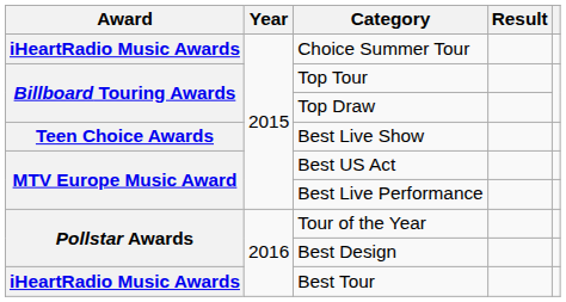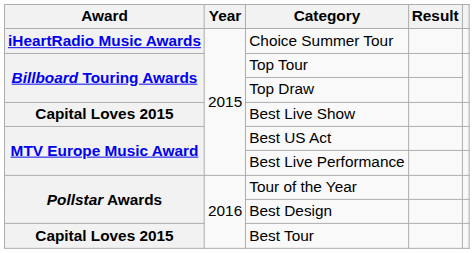Best Live Show | Award: Teen Choice Awards -> Capital Loves 2015
Best Tour | Award: iHeartRadio Music Awards -> Capital Loves 2015
